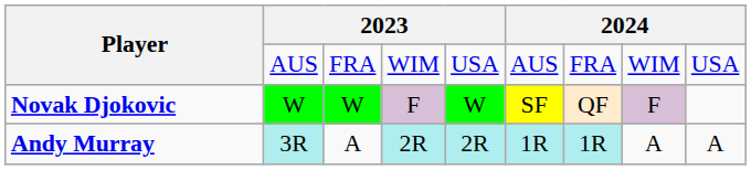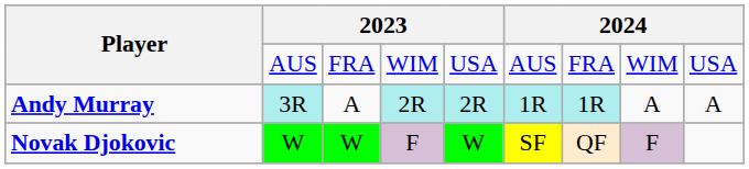rows swapped: Novak Djokovic <-> Andy Murray
